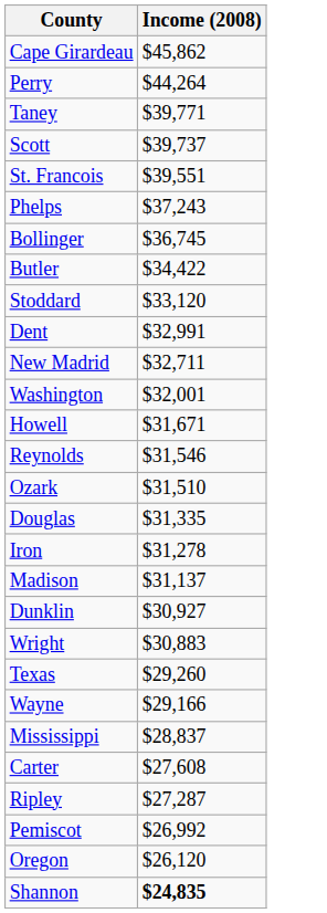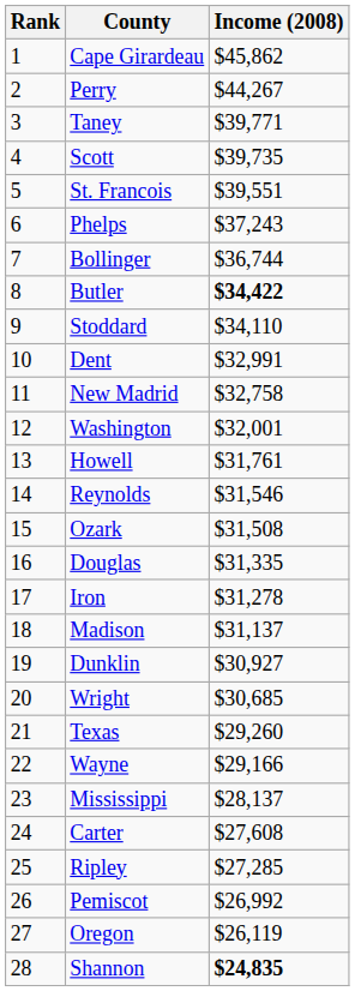+ column: Rank | 1 | 2 | 3 | 4 | 5 | 6 | 7 | 8 | 9 | 10 | 11 | 12 | 13 | 14 | 15 | 16 | 17 | 18 | 19 | 20 | 21 | 22 | 23 | 24 | 25 | 26 | 27 | 28
Perry | Income (2008): $44,264 -> $44,267
Scott | Income (2008): $39,737 -> $39,735
Bollinger | Income (2008): $36,745 -> $36,744
Butler | Income (2008): normal -> bold
Stoddard | Income (2008): $33,120 -> $34,110
New Madrid | Income (2008): $32,711 -> $32,758
Howell | Income (2008): $31,671 -> $31,761
Ozark | Income (2008): $31,510 -> $31,508
Wright | Income (2008): $30,883 -> $30,685
Mississippi | Income (2008): $28,837 -> $28,137
Ripley | Income (2008): $27,287 -> $27,285
Oregon | Income (2008): $26,120 -> $26,119
